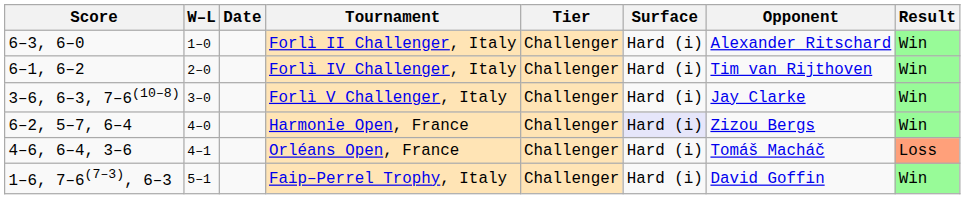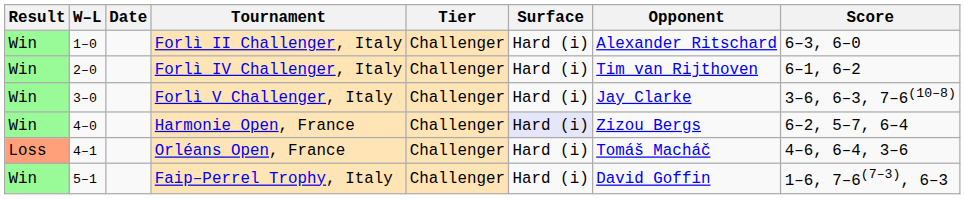columns swapped: Result <-> Score
